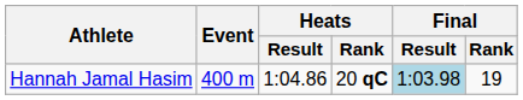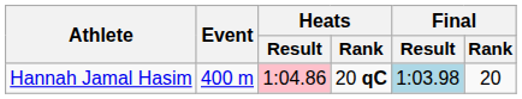Hannah Jamal Hasim | Heats / Result: no background -> pink background
Hannah Jamal Hasim | Final / Rank: 19 -> 20
